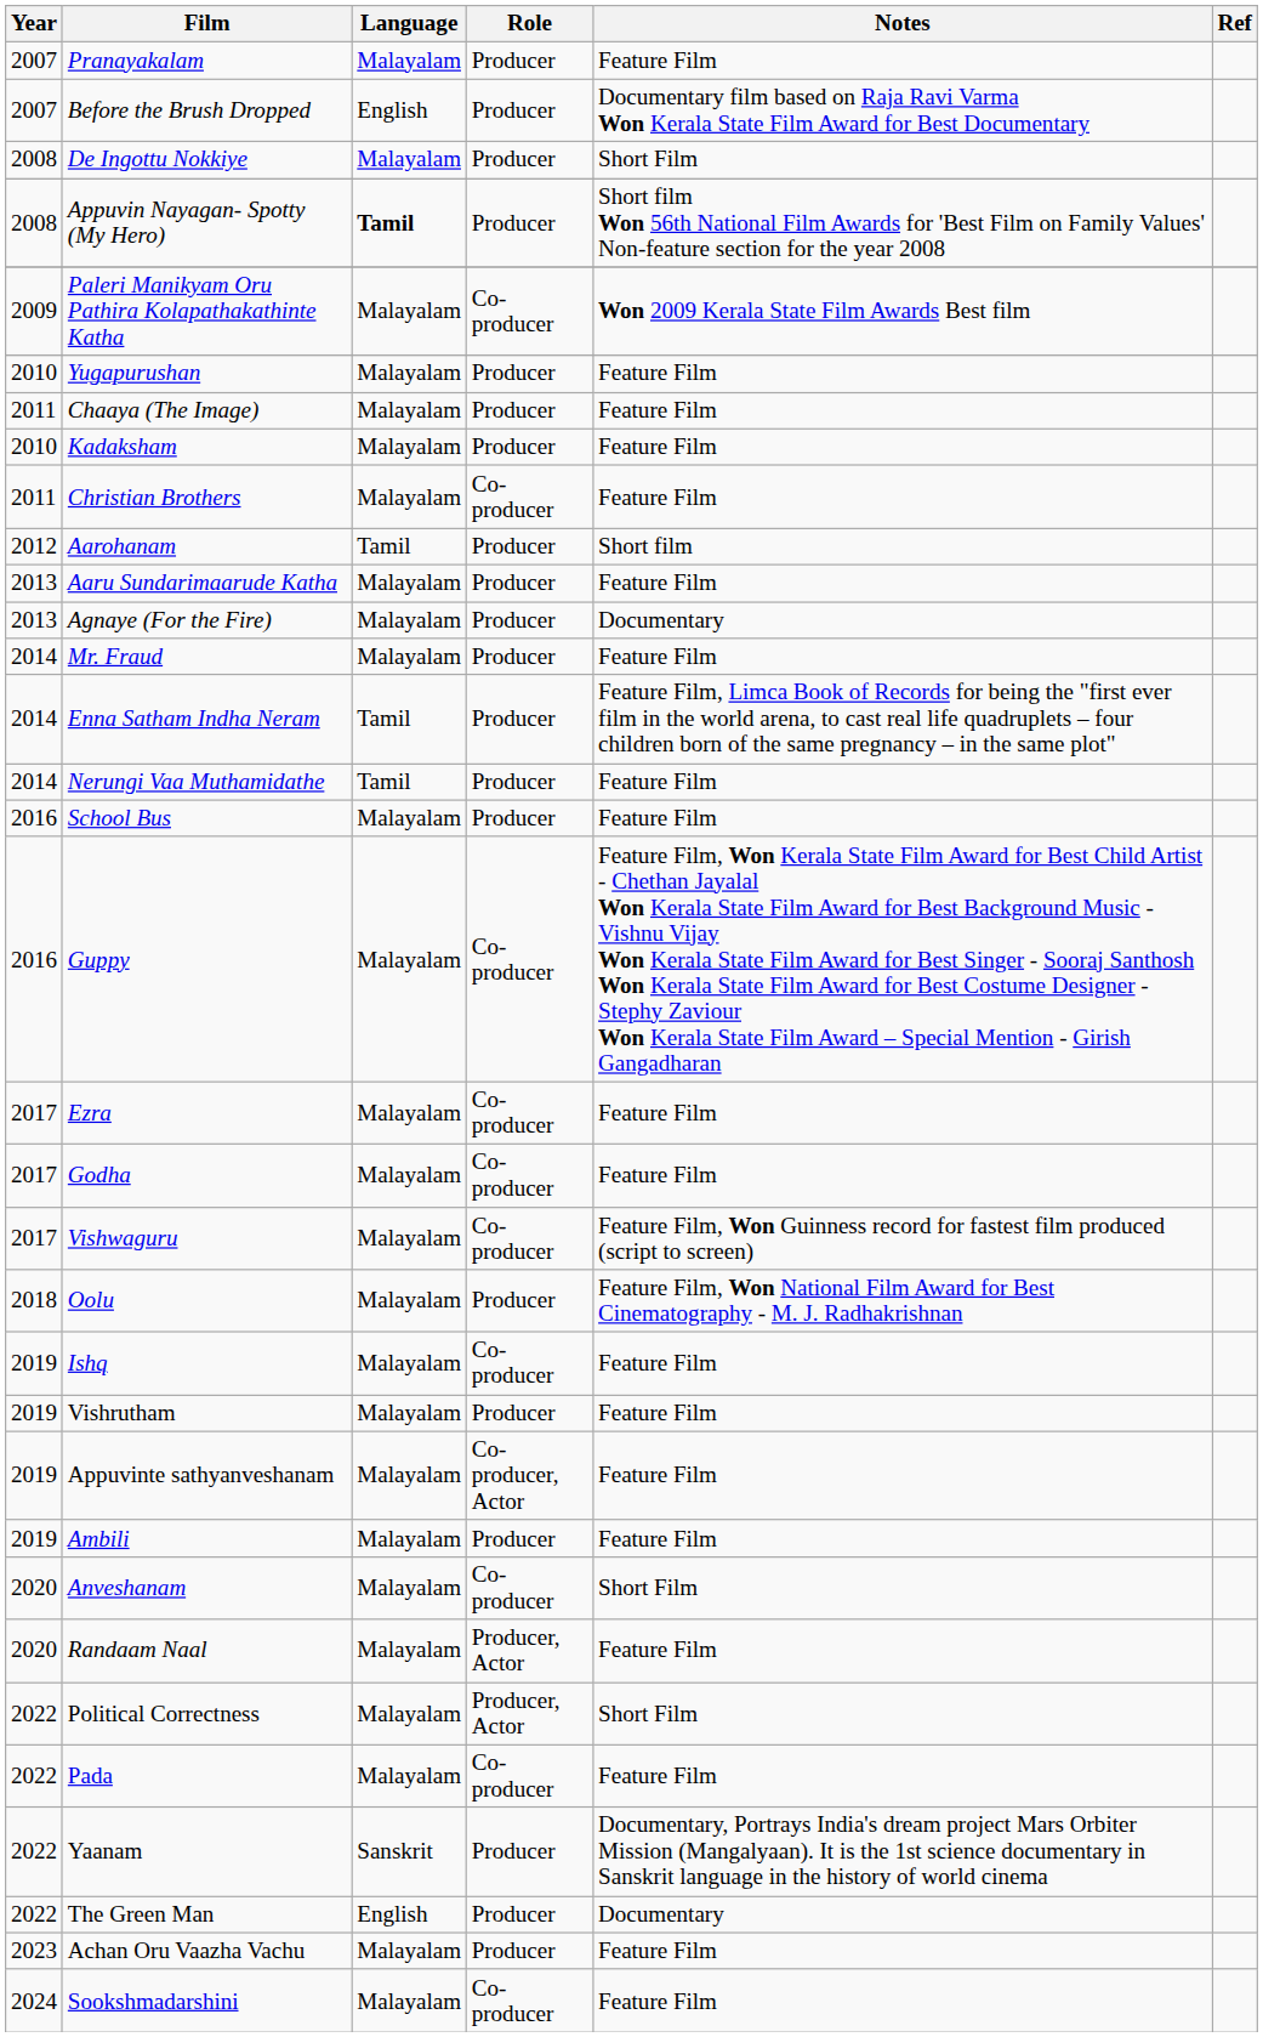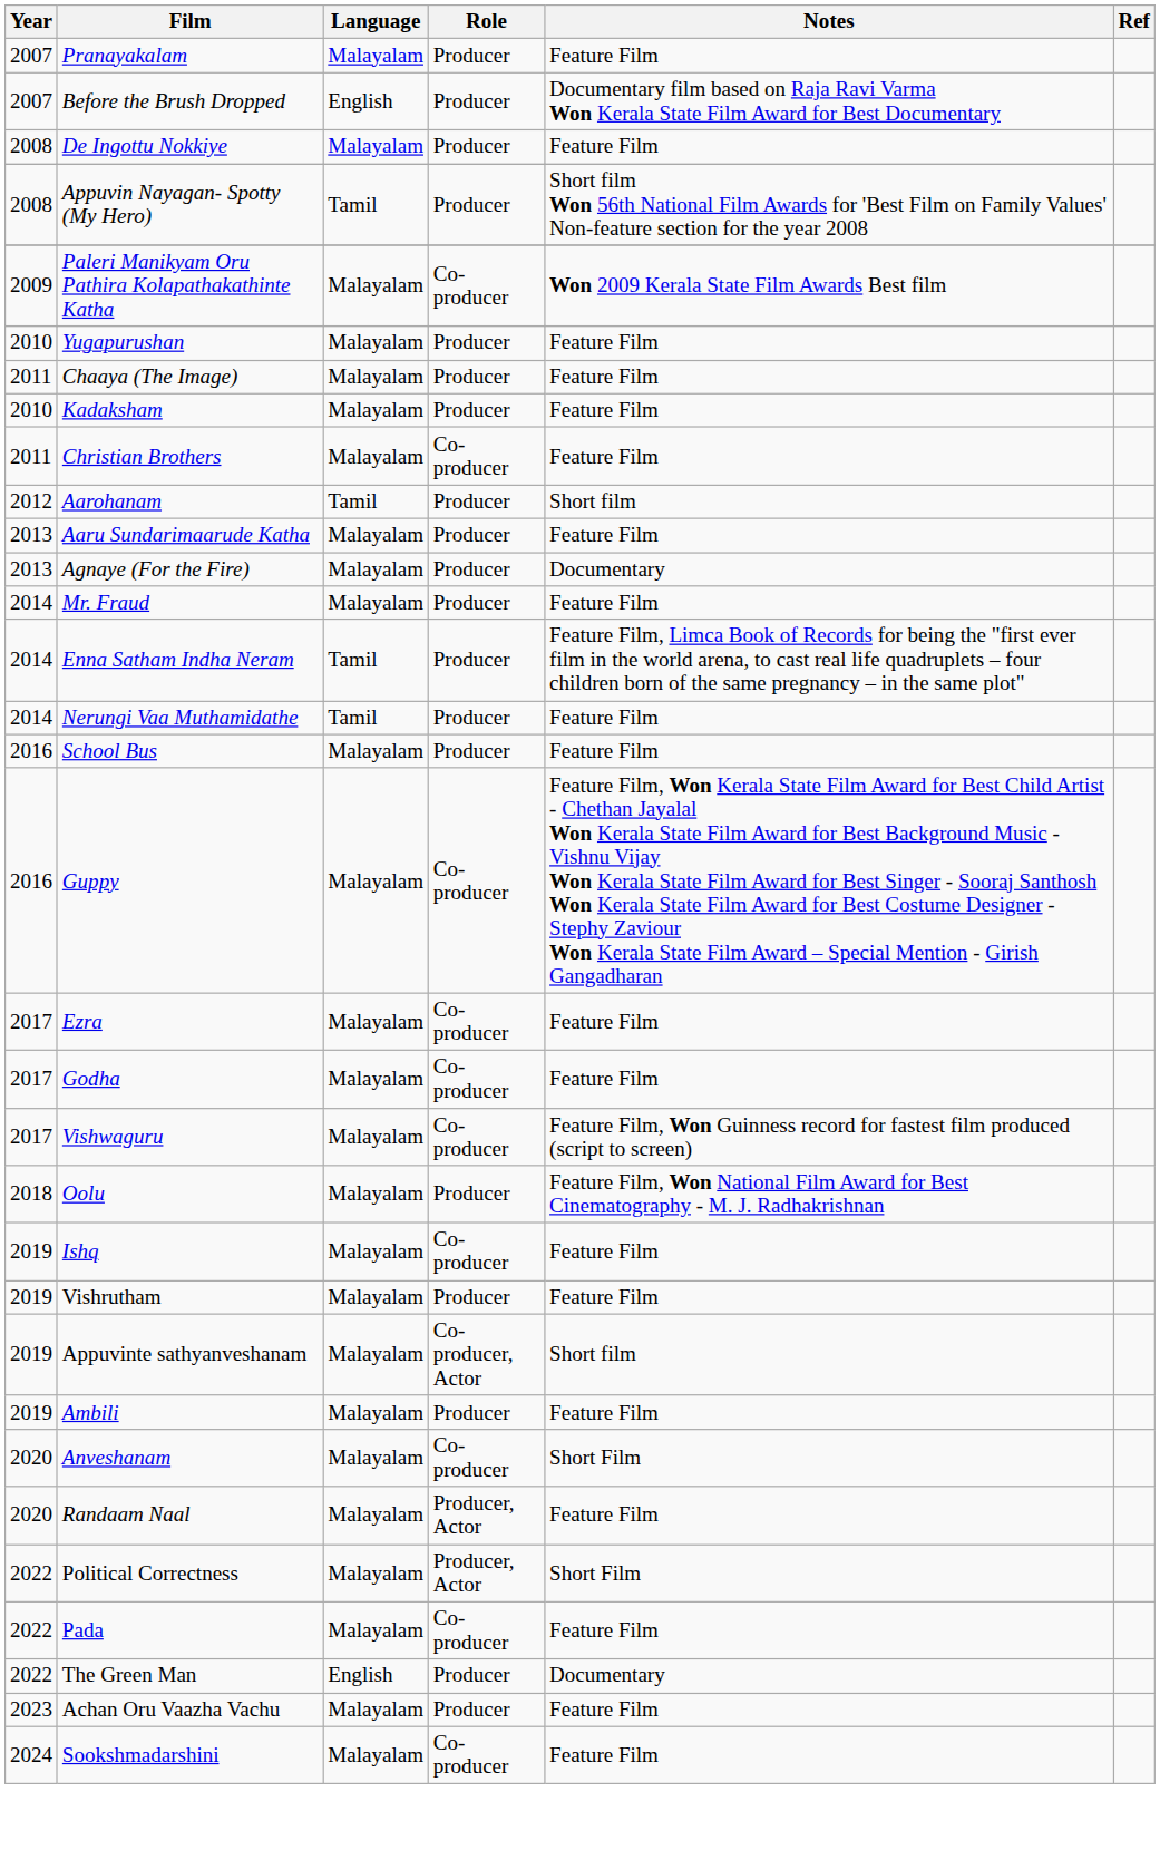De Ingottu Nokkiye | Notes: Short Film -> Feature Film
Appuvin Nayagan- Spotty (My Hero) | Language: bold -> normal
Appuvinte sathyanveshanam | Notes: Feature Film -> Short film
- row: 2022 | Yaanam | Sanskrit | Producer | Documentary, Portrays India's dream project Mars Orbiter Mission (Mangalyaan). It is the 1st science documentary in Sanskrit language in the history of world cinema
